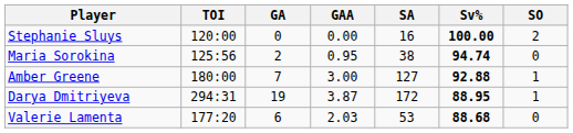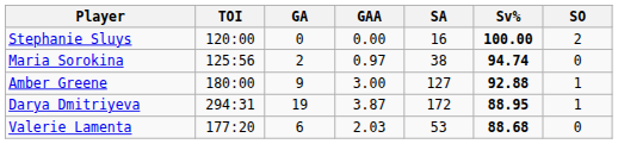Maria Sorokina | GAA: 0.95 -> 0.97
Amber Greene | GA: 7 -> 9
